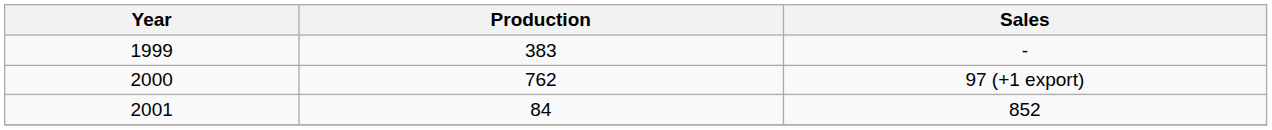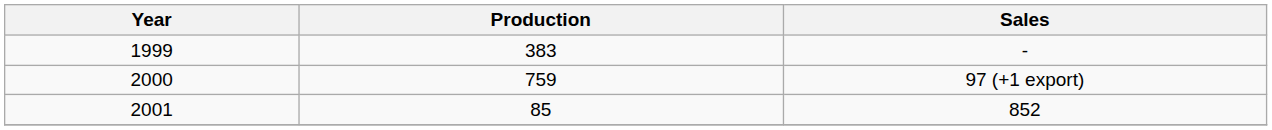2000 | Production: 762 -> 759
2001 | Production: 84 -> 85
